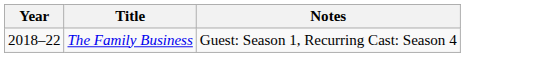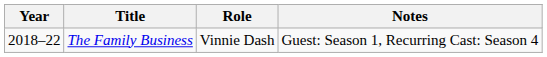+ column: Role | Vinnie Dash
